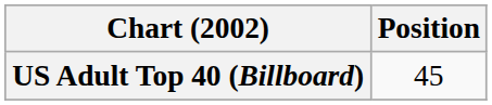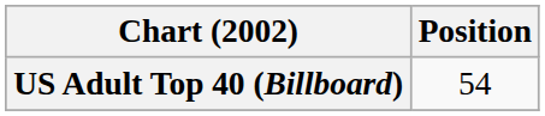US Adult Top 40 (Billboard) | Position: 45 -> 54
